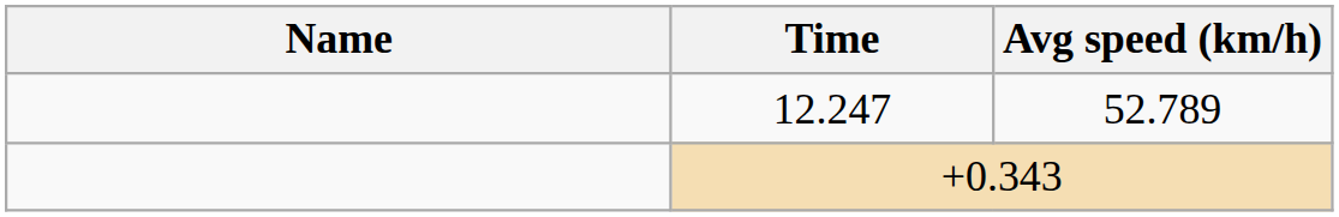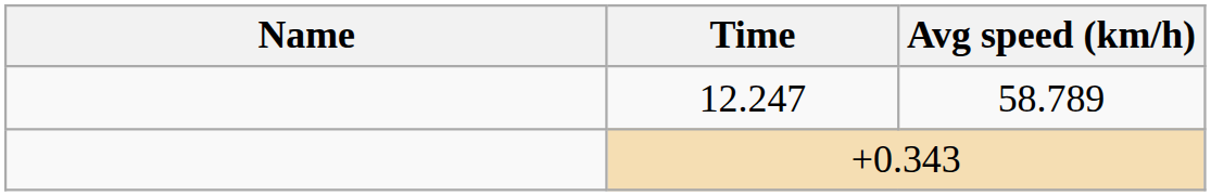12.247 | Avg speed (km/h): 52.789 -> 58.789
